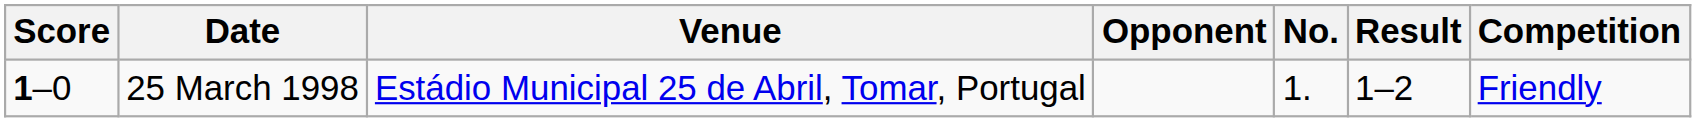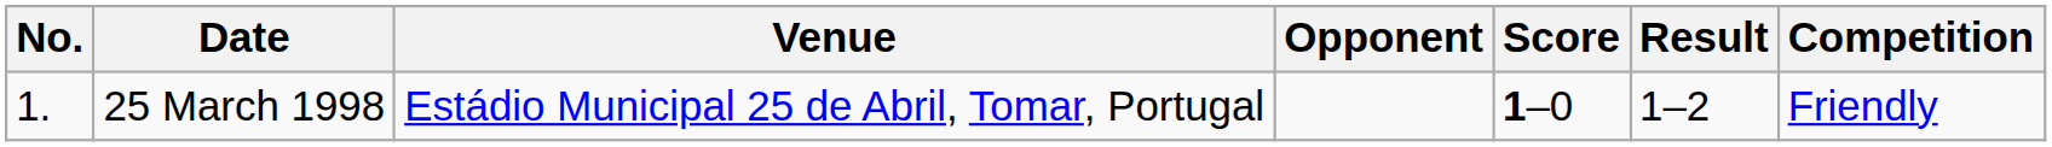columns swapped: No. <-> Score
